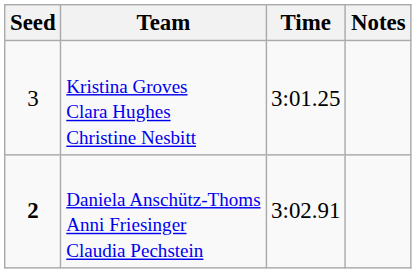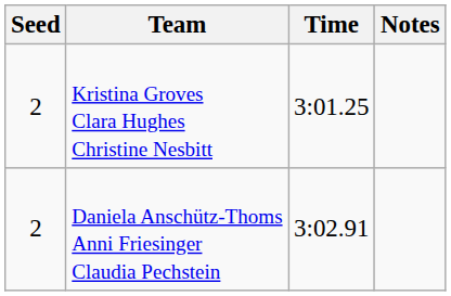Kristina Groves Clara Hughes Christine Nesbitt | Seed: 3 -> 2
Daniela Anschütz-Thoms Anni Friesinger Claudia Pechstein | Seed: bold -> normal
